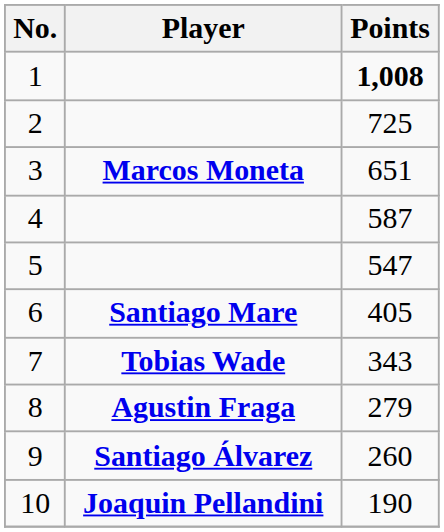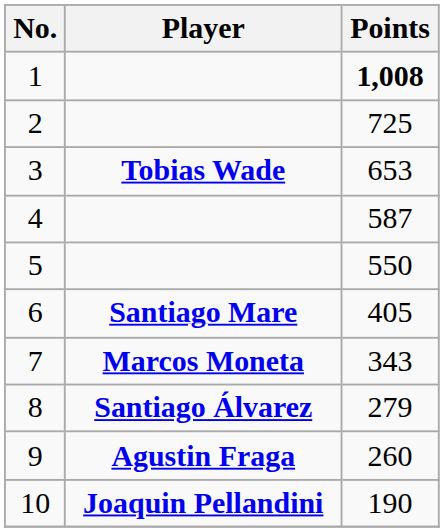3 | Player: Marcos Moneta -> Tobias Wade
3 | Points: 651 -> 653
5 | Points: 547 -> 550
7 | Player: Tobias Wade -> Marcos Moneta
8 | Player: Agustin Fraga -> Santiago Álvarez
9 | Player: Santiago Álvarez -> Agustin Fraga
